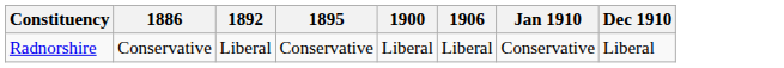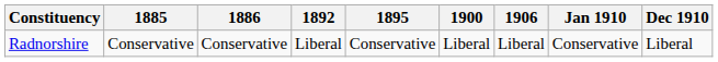+ column: 1885 | Conservative
